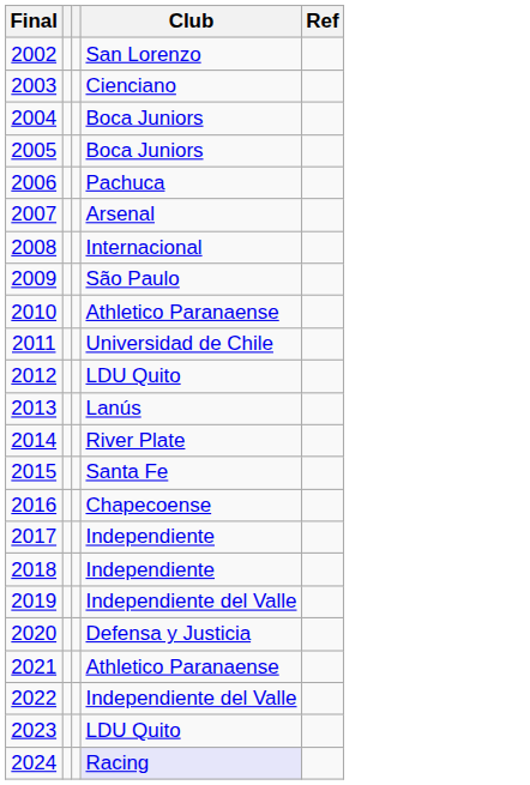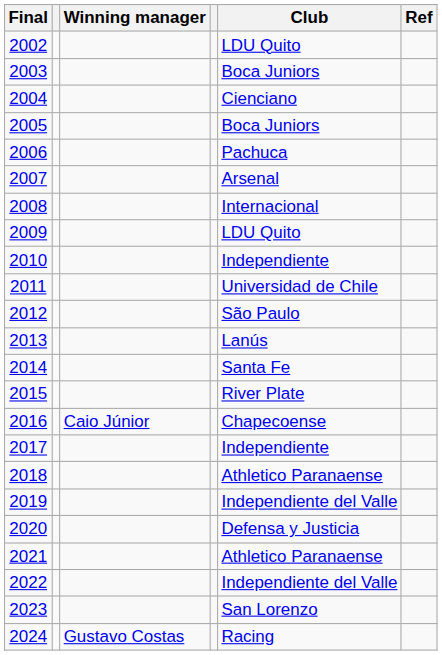+ column: Winning manager | Caio Júnior | Gustavo Costas
2002 | Club: San Lorenzo -> LDU Quito
2003 | Club: Cienciano -> Boca Juniors
2004 | Club: Boca Juniors -> Cienciano
2009 | Club: São Paulo -> LDU Quito
2010 | Club: Athletico Paranaense -> Independiente
2012 | Club: LDU Quito -> São Paulo
2014 | Club: River Plate -> Santa Fe
2015 | Club: Santa Fe -> River Plate
2018 | Club: Independiente -> Athletico Paranaense
2023 | Club: LDU Quito -> San Lorenzo
2024 | Club: lavender background -> no background
